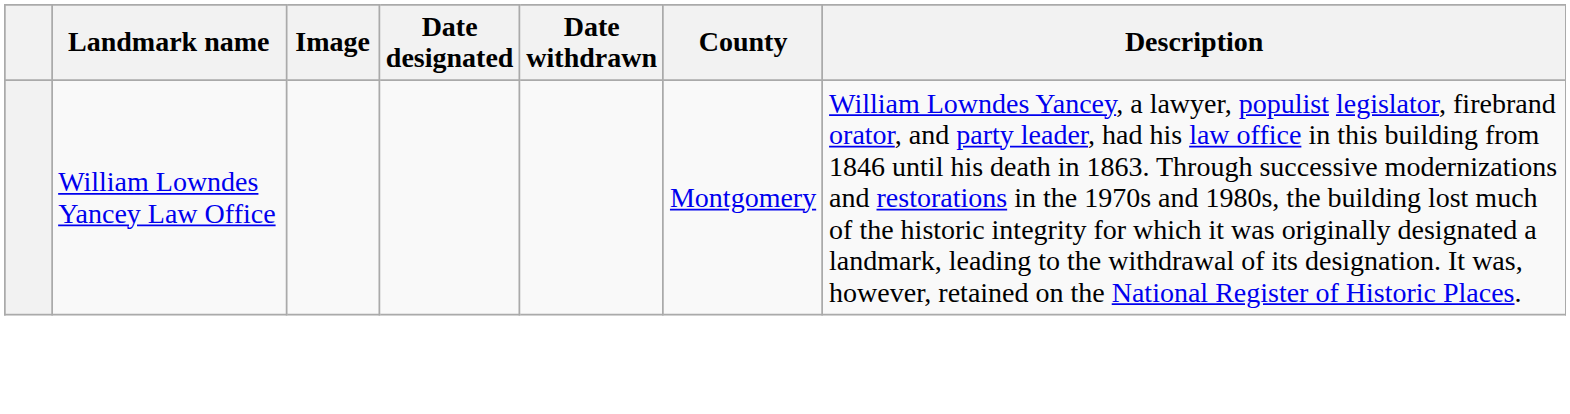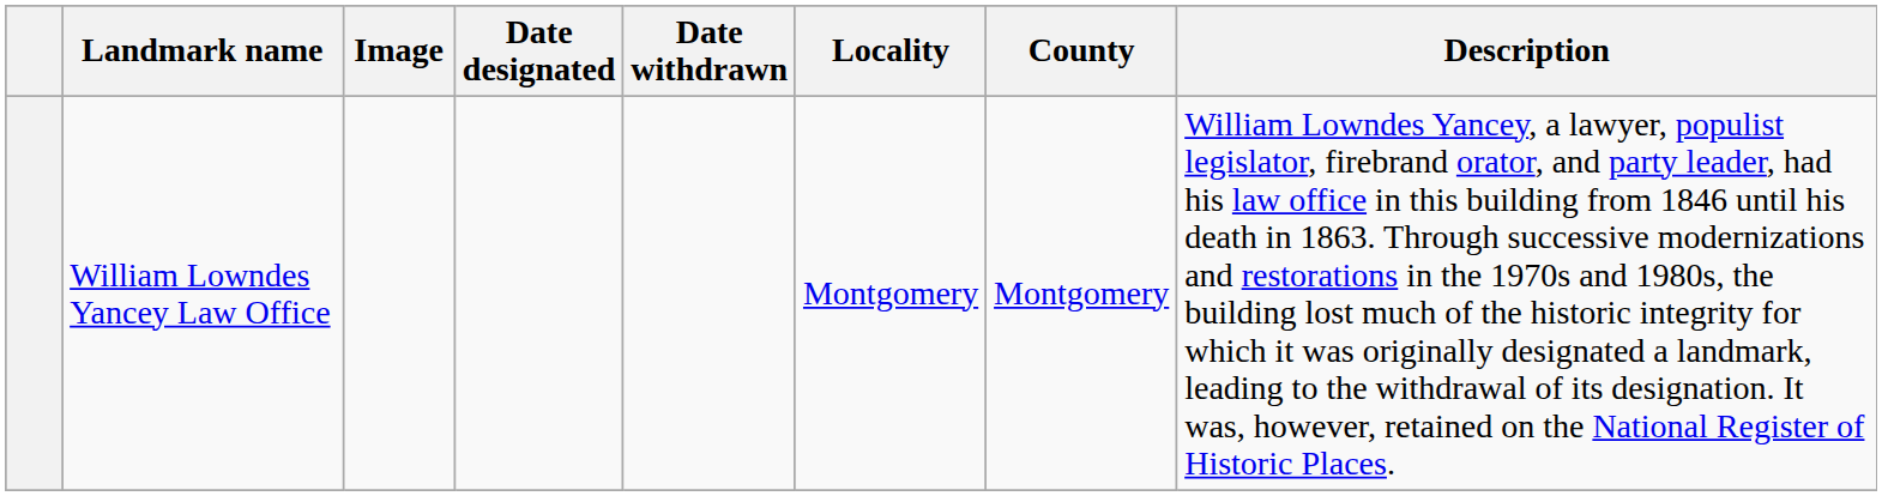+ column: Locality | Montgomery
